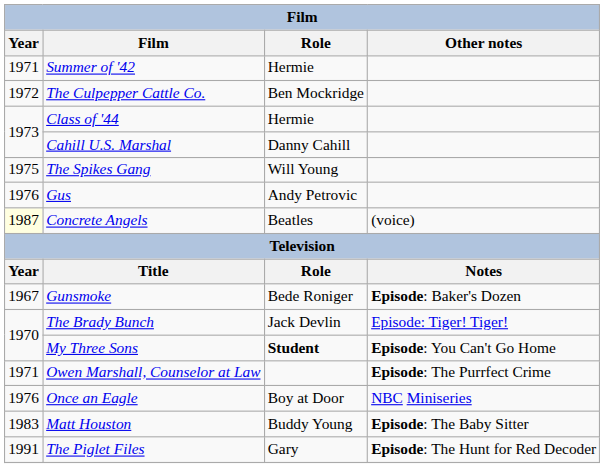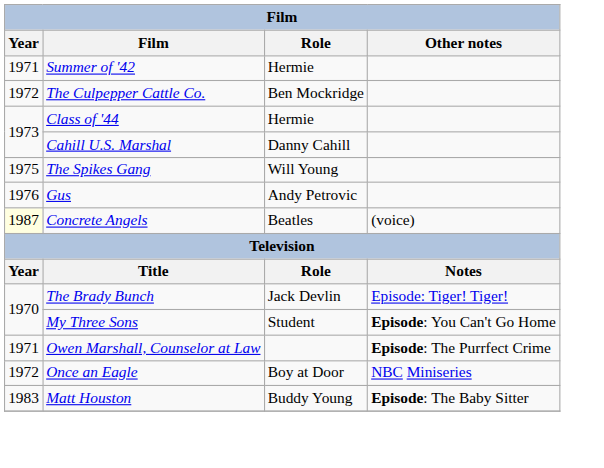- row: 1967 | Gunsmoke | Bede Roniger | Episode: Baker's Dozen
My Three Sons | Role: bold -> normal
Once an Eagle | Year: 1976 -> 1972
- row: 1991 | The Piglet Files | Gary | Episode: The Hunt for Red Decoder
